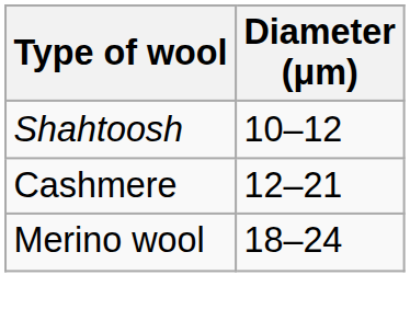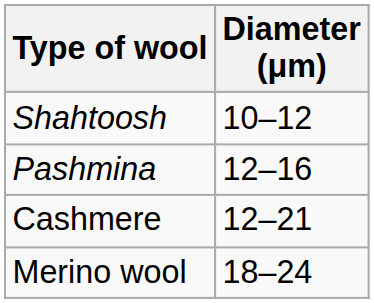+ row: Pashmina | 12–16
